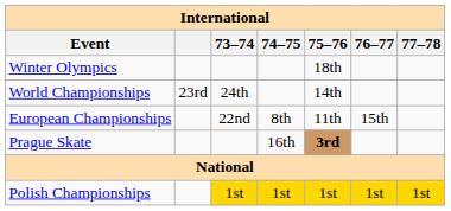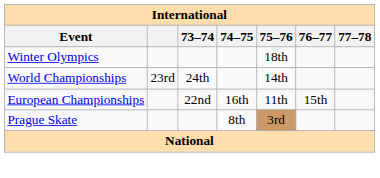European Championships | 74–75: 8th -> 16th
Prague Skate | 74–75: 16th -> 8th
Prague Skate | 75–76: bold -> normal
- row: Polish Championships | 1st | 1st | 1st | 1st | 1st
